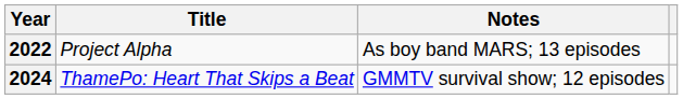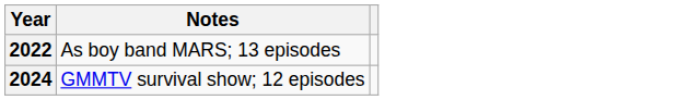- column: Title | Project Alpha | ThamePo: Heart That Skips a Beat
